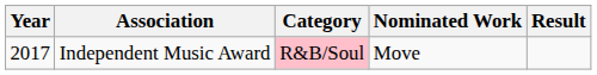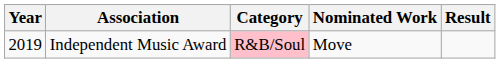Independent Music Award | Year: 2017 -> 2019
